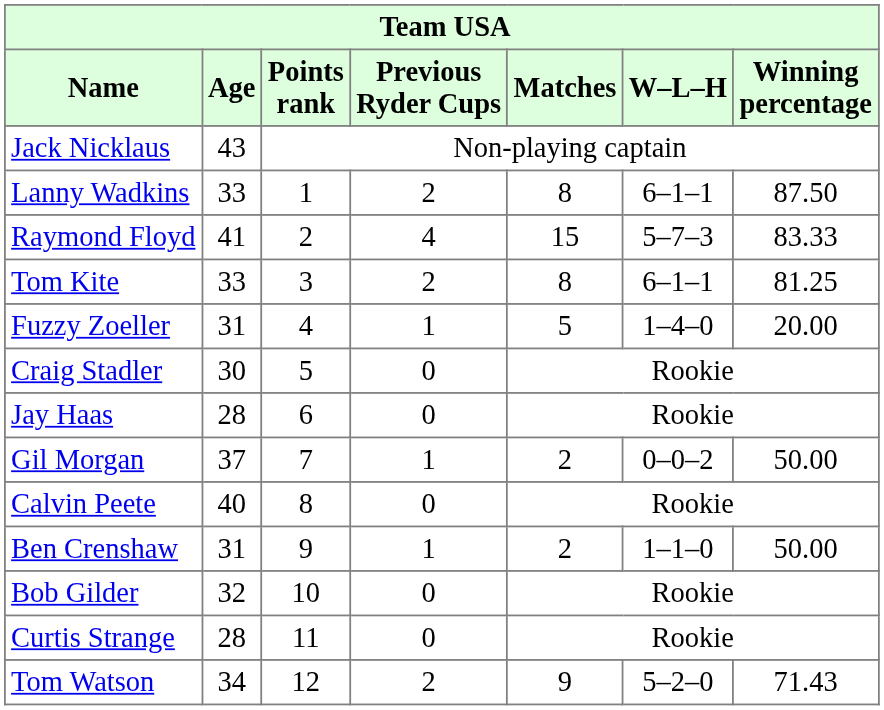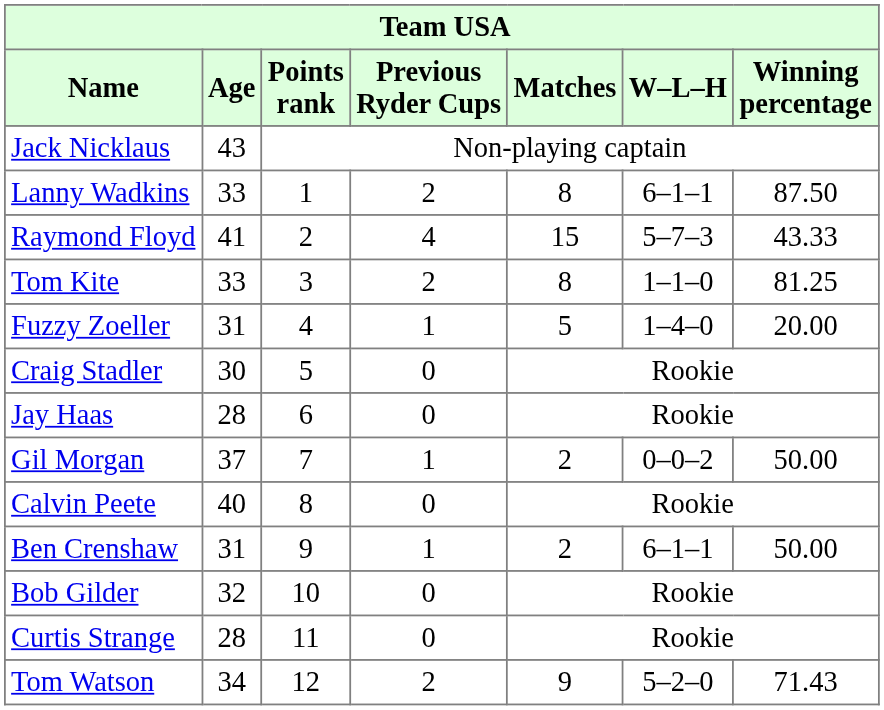Raymond Floyd | Winning percentage: 83.33 -> 43.33
Tom Kite | W–L–H: 6–1–1 -> 1–1–0
Ben Crenshaw | W–L–H: 1–1–0 -> 6–1–1
